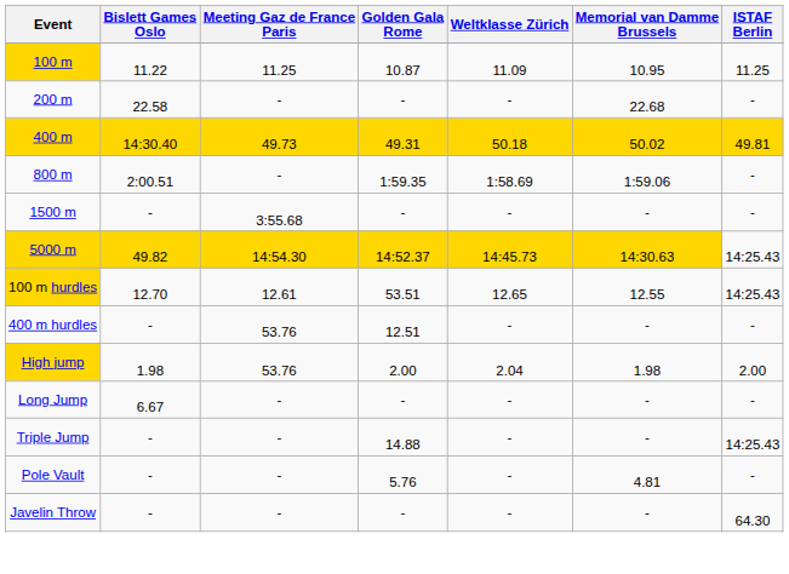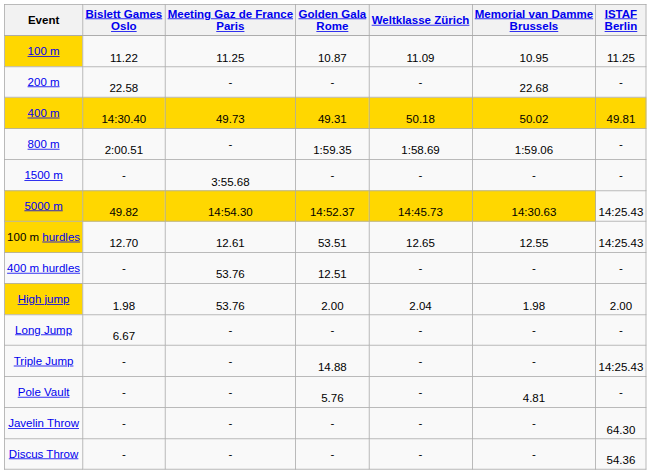+ row: Discus Throw | - | - | - | - | - | 54.36
